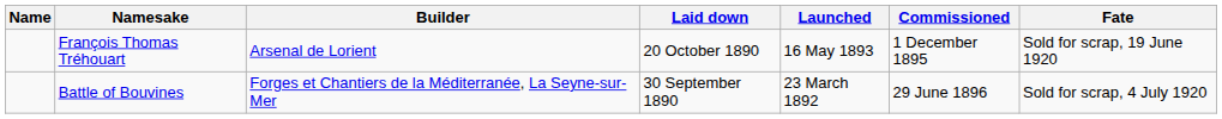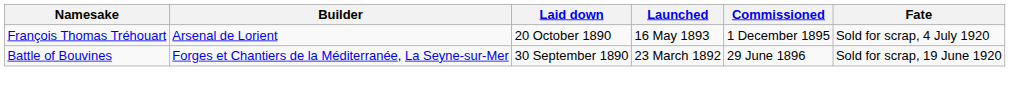- column: Name
François Thomas Tréhouart | Fate: Sold for scrap, 19 June 1920 -> Sold for scrap, 4 July 1920
Battle of Bouvines | Fate: Sold for scrap, 4 July 1920 -> Sold for scrap, 19 June 1920
